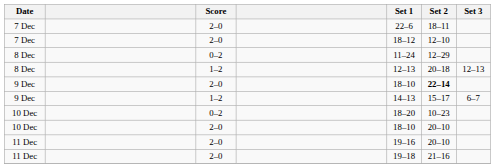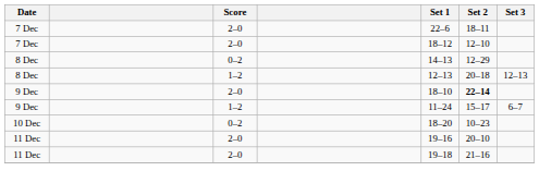8 Dec / 0–2 | Set 1: 11–24 -> 14–13
9 Dec / 1–2 | Set 1: 14–13 -> 11–24
- row: 10 Dec | 2–0 | 18–10 | 20–10
